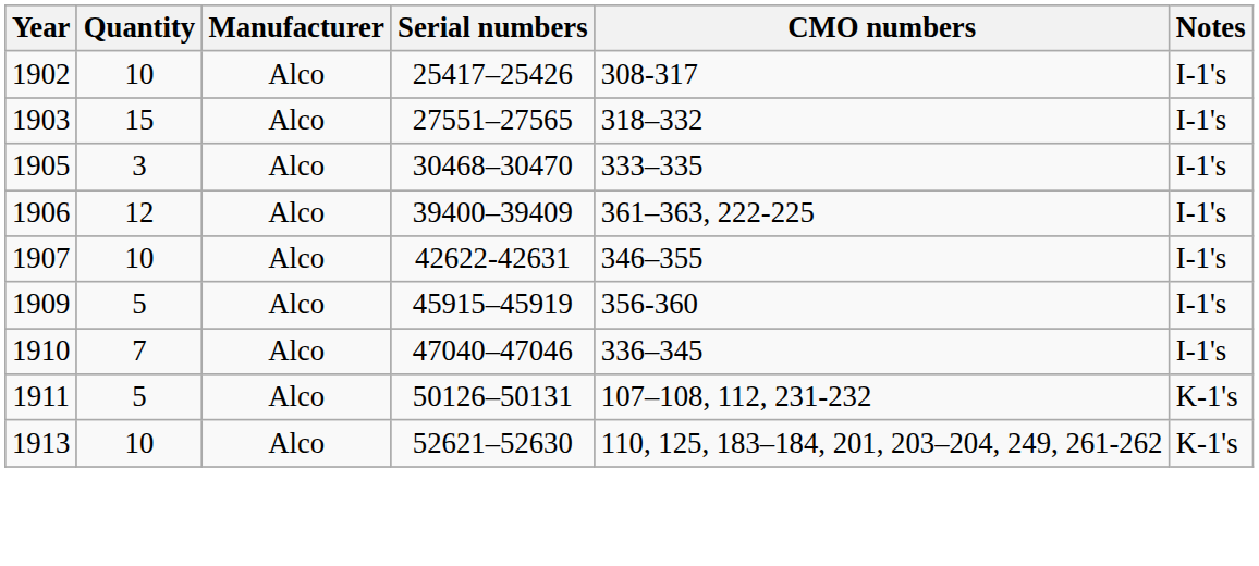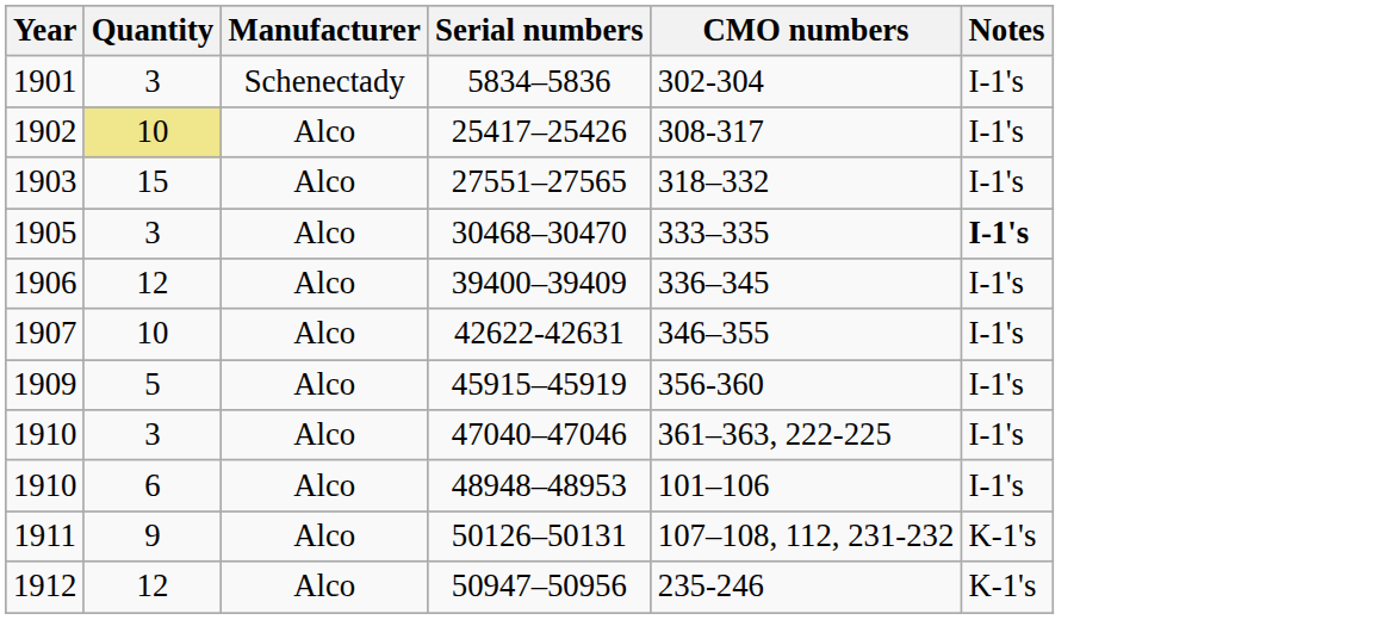+ row: 1901 | 3 | Schenectady | 5834–5836 | 302-304 | I-1's
25417–25426 | Quantity: no background -> khaki background
30468–30470 | Notes: normal -> bold
39400–39409 | CMO numbers: 361–363, 222-225 -> 336–345
47040–47046 | Quantity: 7 -> 3
47040–47046 | CMO numbers: 336–345 -> 361–363, 222-225
+ row: 1910 | 6 | Alco | 48948–48953 | 101–106 | I-1's
50126–50131 | Quantity: 5 -> 9
+ row: 1912 | 12 | Alco | 50947–50956 | 235-246 | K-1's
- row: 1913 | 10 | Alco | 52621–52630 | 110, 125, 183–184, 201, 203–204, 249, 261-262 | K-1's
